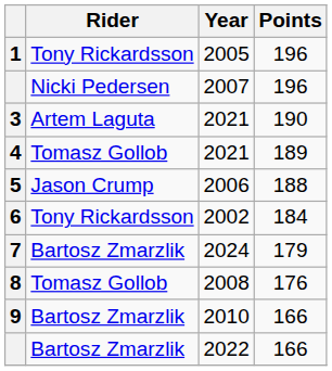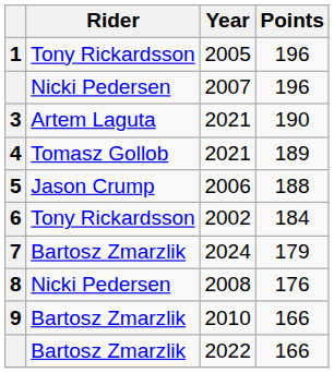8 | Rider: Tomasz Gollob -> Nicki Pedersen
